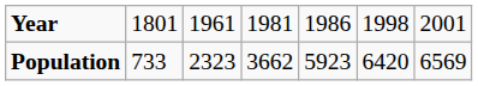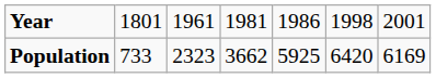Population | column 5: 5923 -> 5925
Population | column 7: 6569 -> 6169
